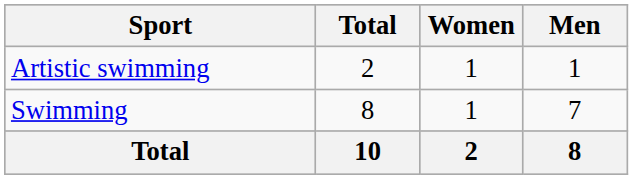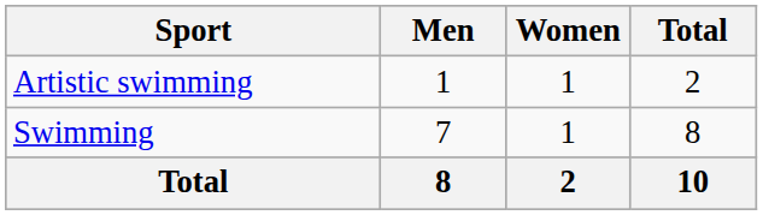columns swapped: Men <-> Total
